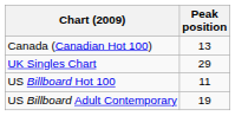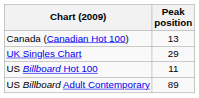US Billboard Adult Contemporary | Peak position: 19 -> 89
